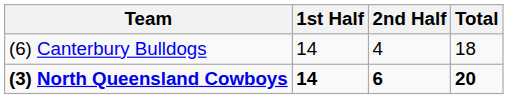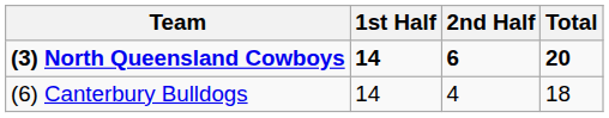rows swapped: (3) North Queensland Cowboys <-> (6) Canterbury Bulldogs
